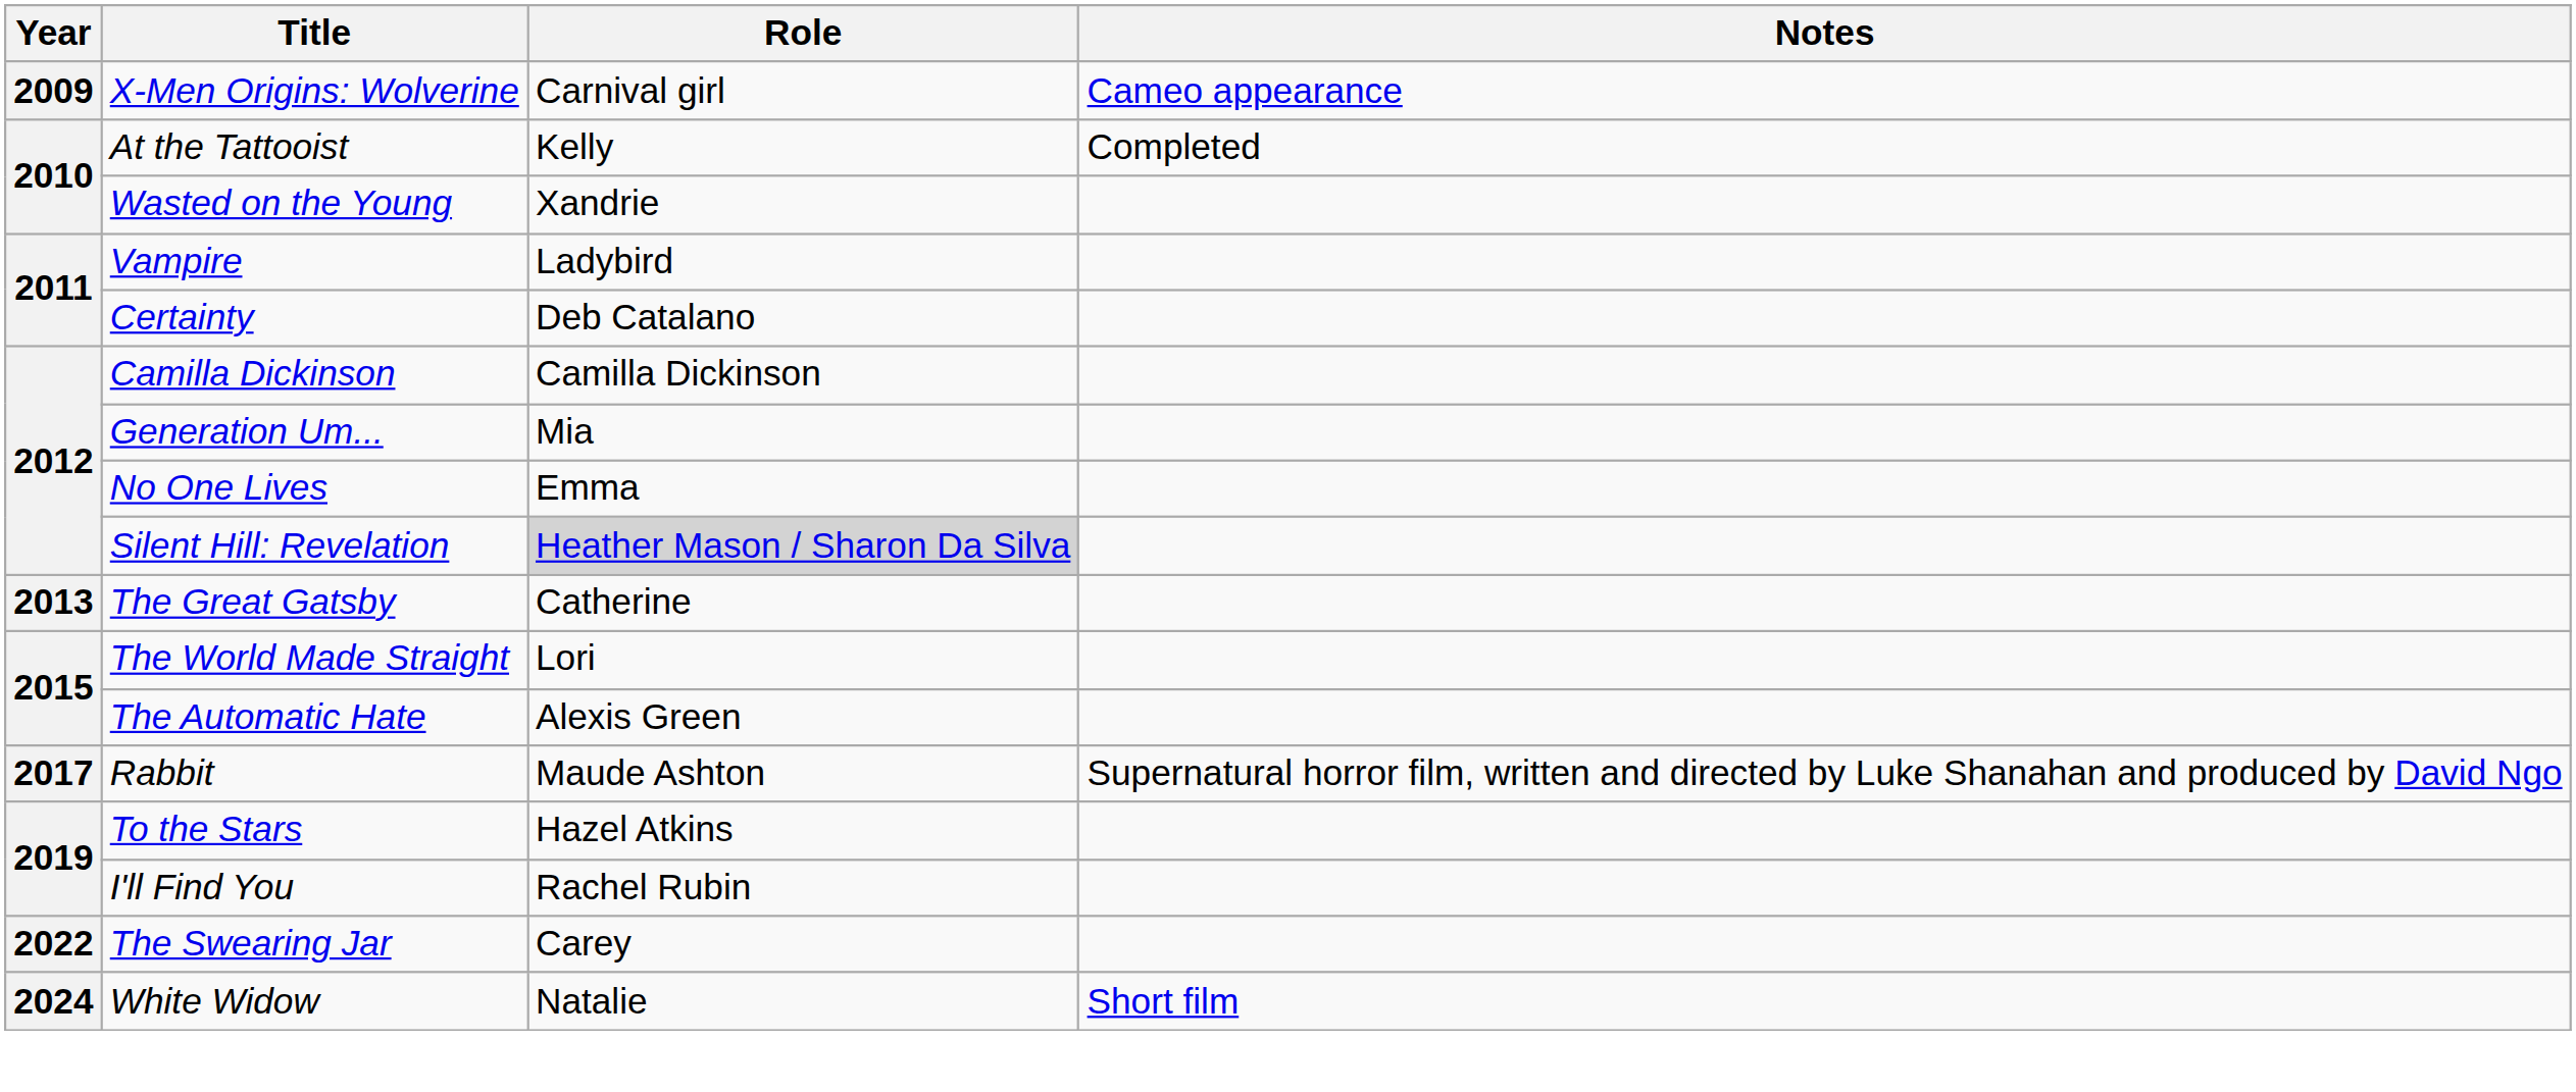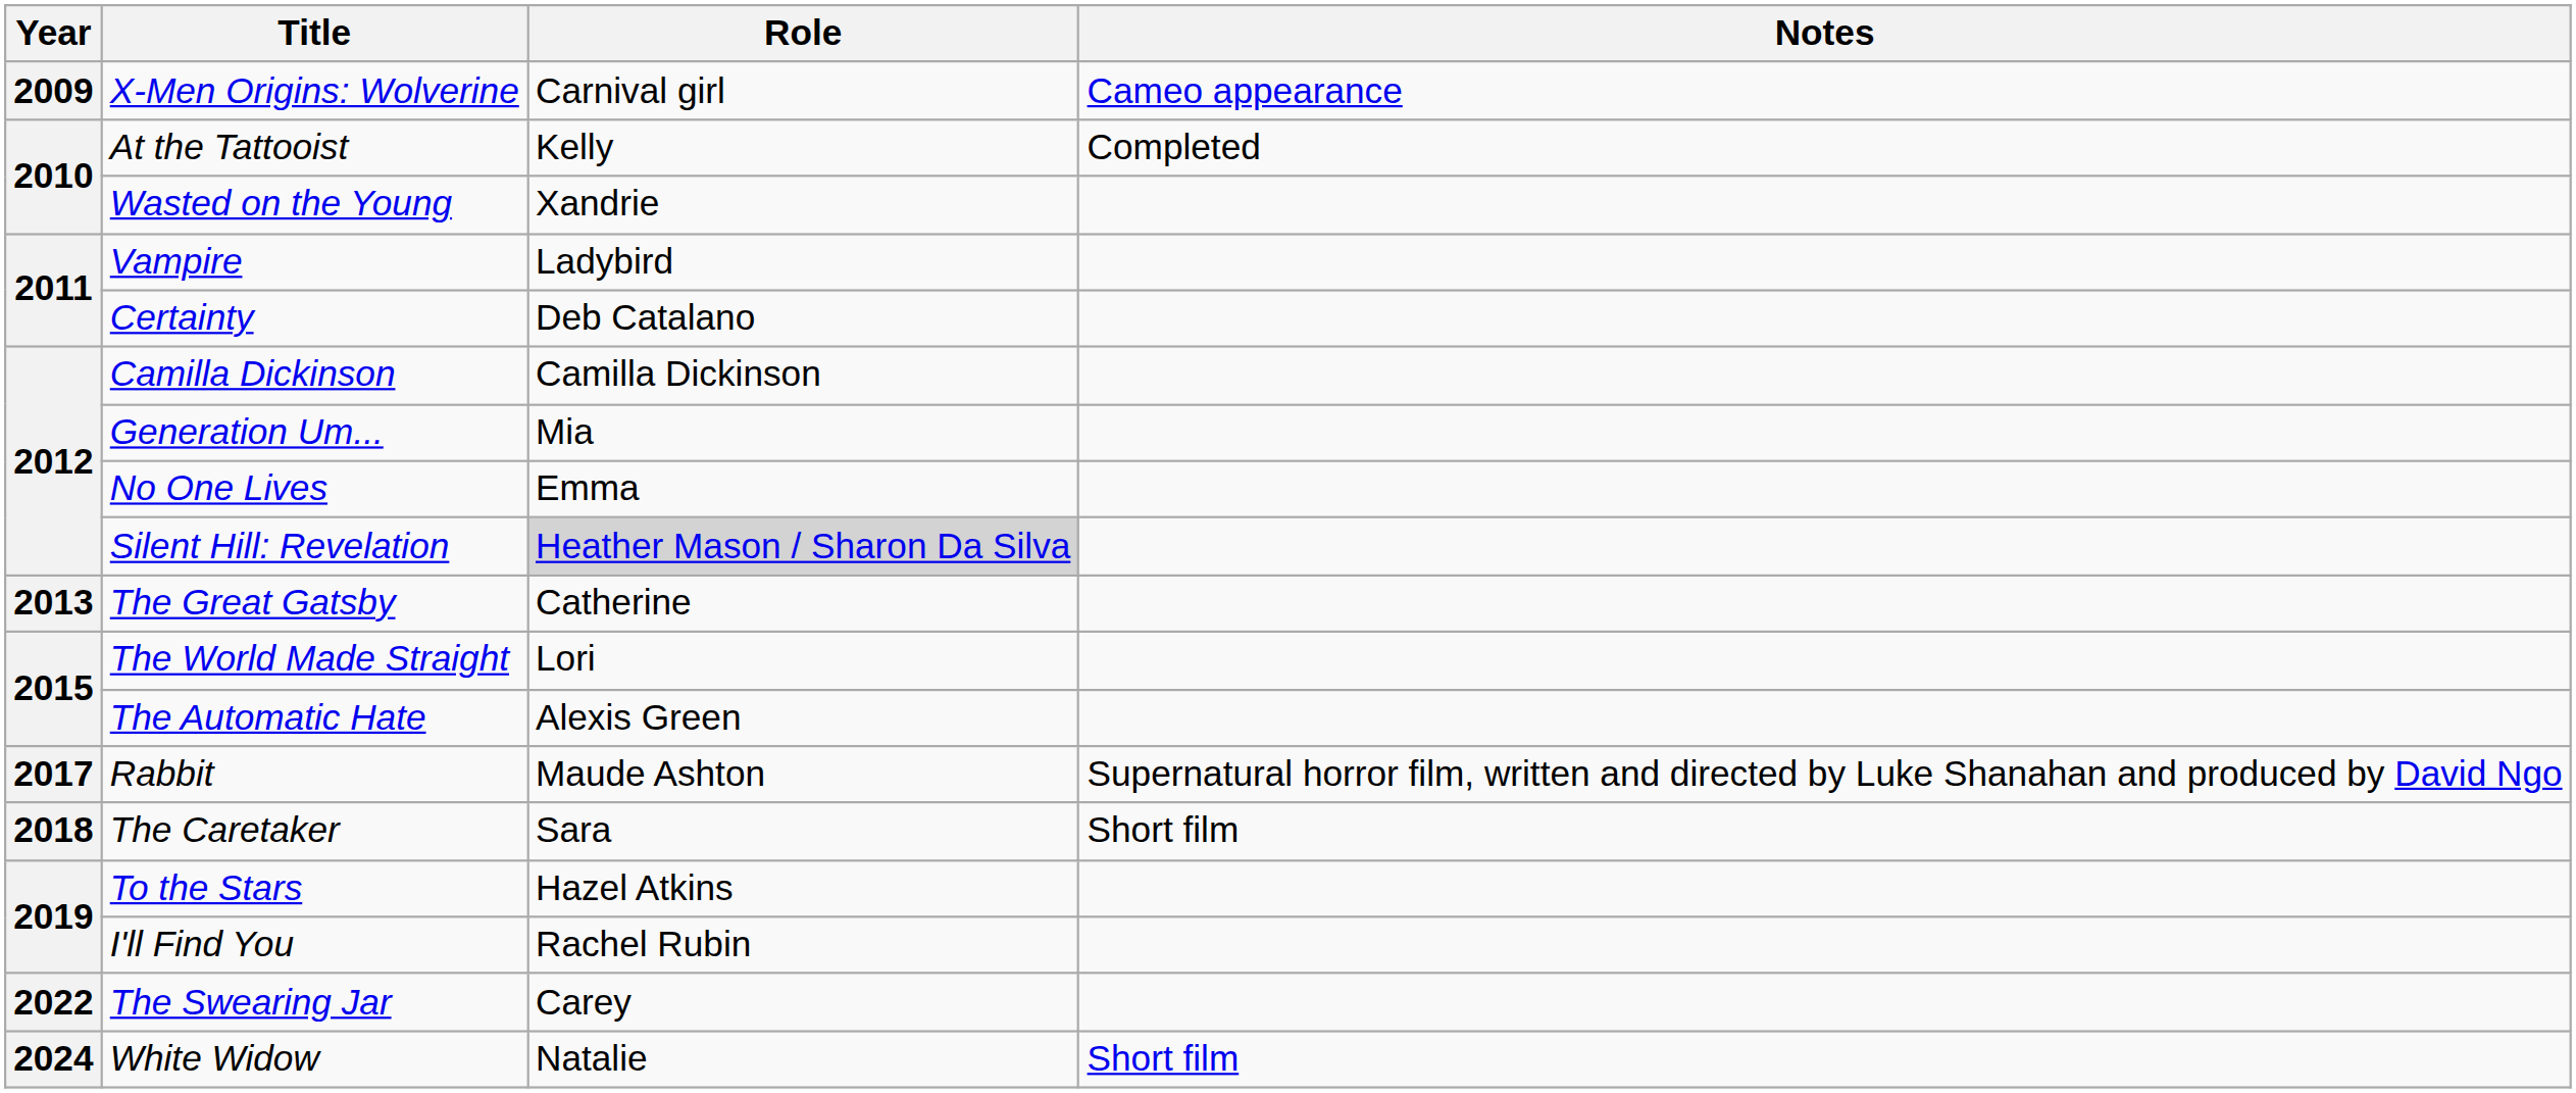+ row: 2018 | The Caretaker | Sara | Short film
